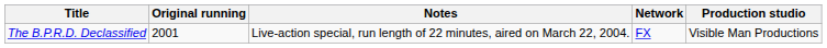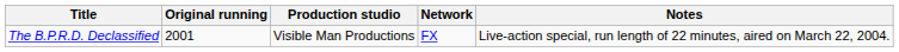columns swapped: Production studio <-> Notes
